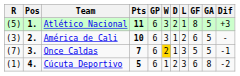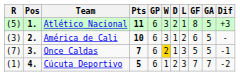Cúcuta Deportivo | GF: 6 -> 7
Cúcuta Deportivo | GA: 8 -> 7
